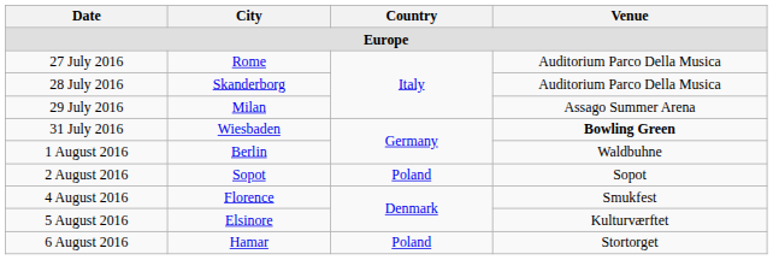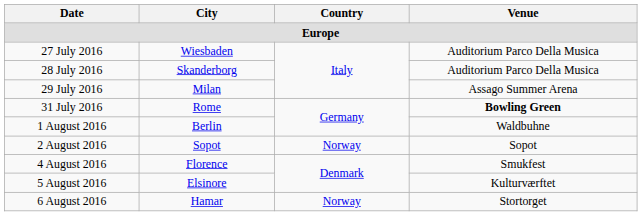27 July 2016 | City: Rome -> Wiesbaden
31 July 2016 | City: Wiesbaden -> Rome
2 August 2016 | Country: Poland -> Norway
6 August 2016 | Country: Poland -> Norway
